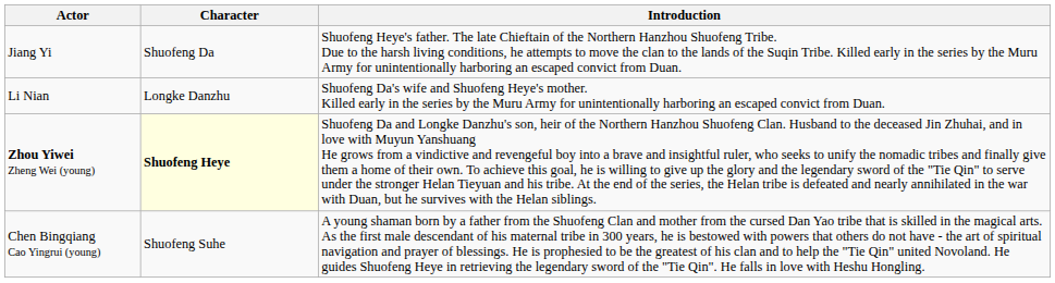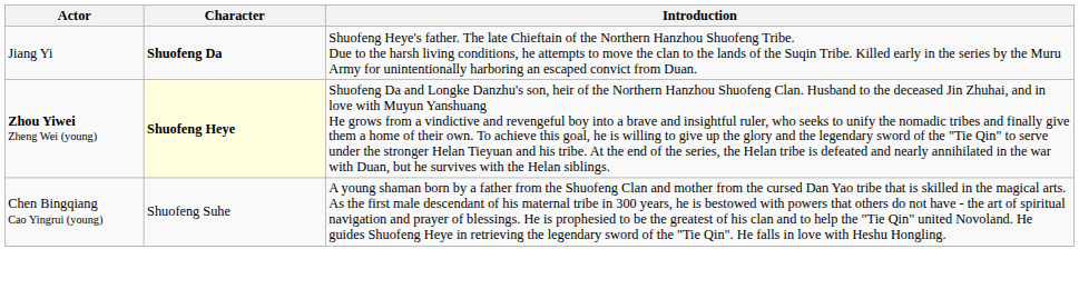Jiang Yi | Character: normal -> bold
- row: Li Nian | Longke Danzhu | Shuofeng Da's wife and Shuofeng Heye's mother. Killed early in the series by the Muru Army for unintentionally harboring an escaped convict from Duan.
